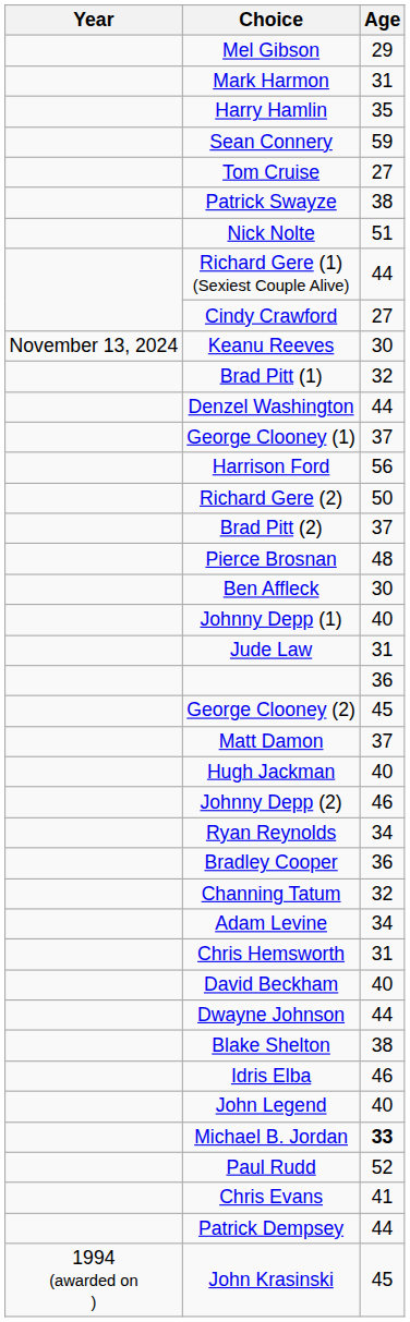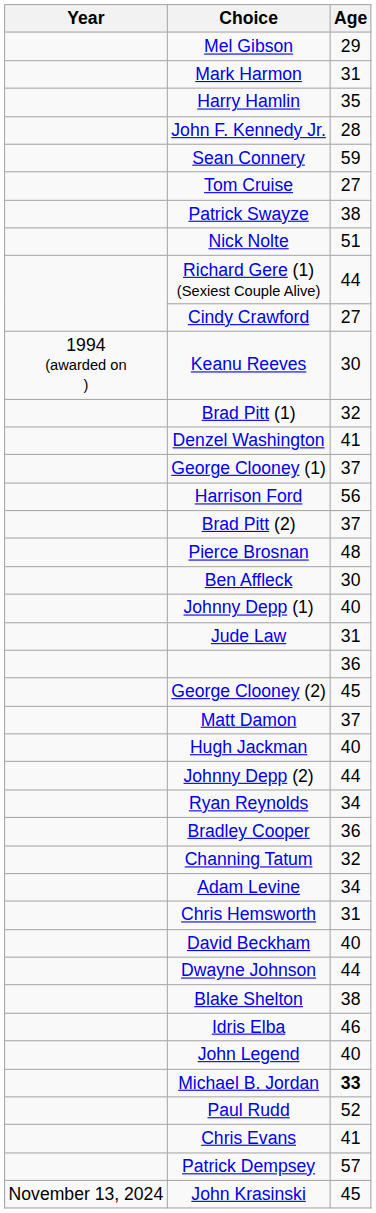+ row: John F. Kennedy Jr. | 28
Keanu Reeves | Year: November 13, 2024 -> 1994 (awarded on )
Denzel Washington | Age: 44 -> 41
- row: Richard Gere (2) | 50
Johnny Depp (2) | Age: 46 -> 44
Patrick Dempsey | Age: 44 -> 57
John Krasinski | Year: 1994 (awarded on ) -> November 13, 2024
